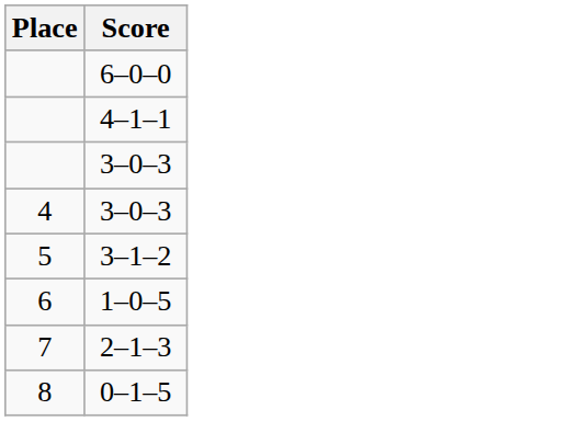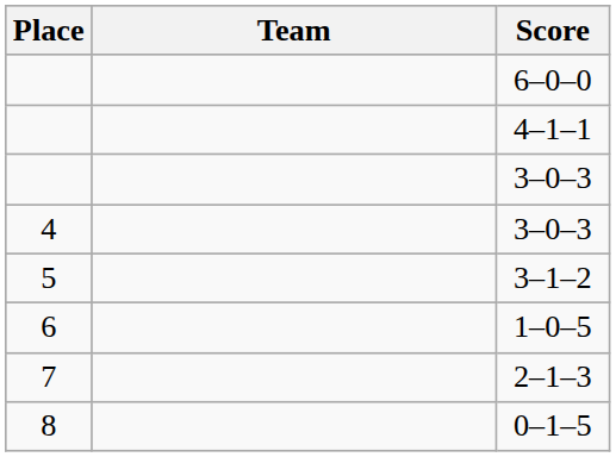+ column: Team
